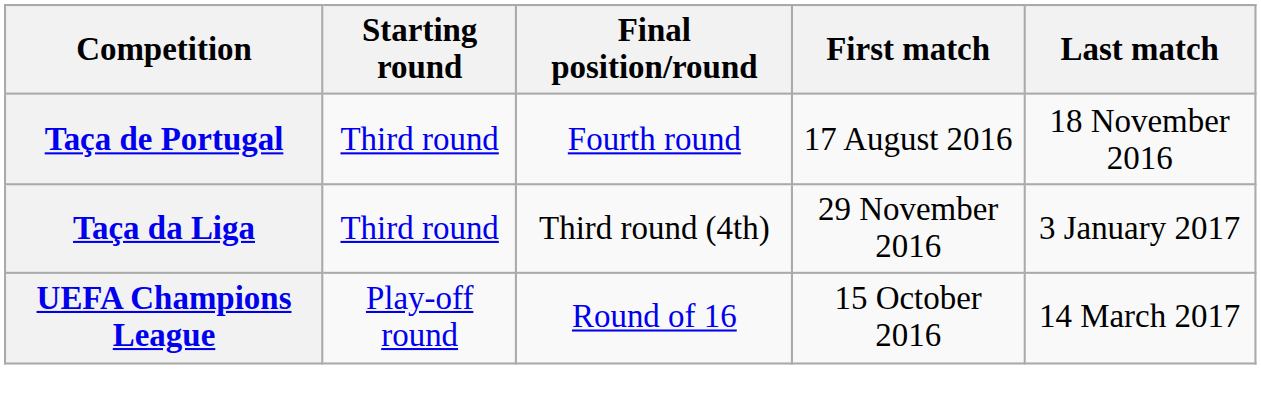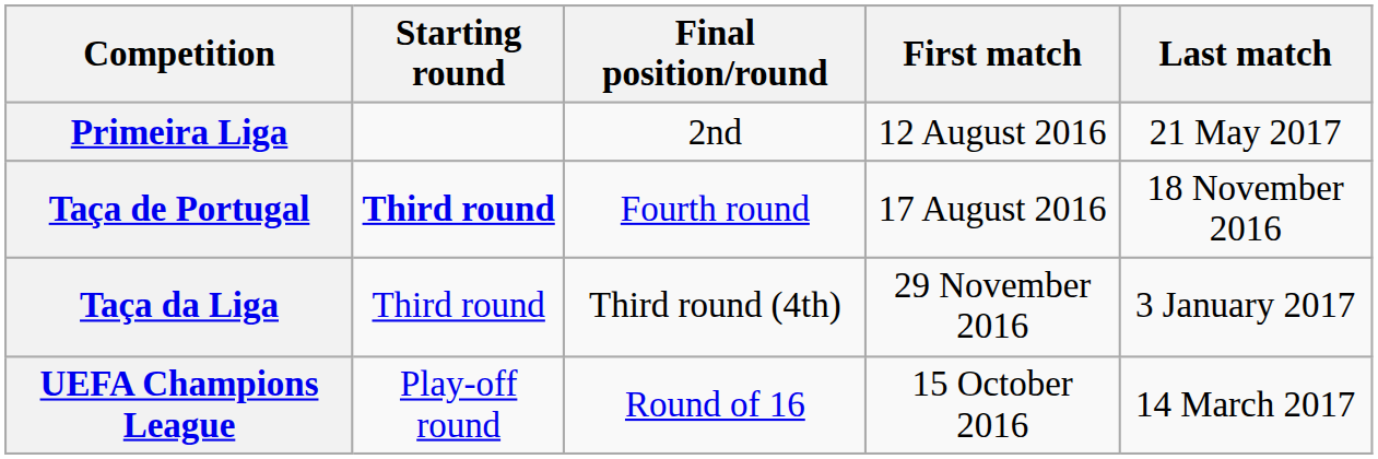+ row: Primeira Liga | 2nd | 12 August 2016 | 21 May 2017
Taça de Portugal | Starting round: normal -> bold
